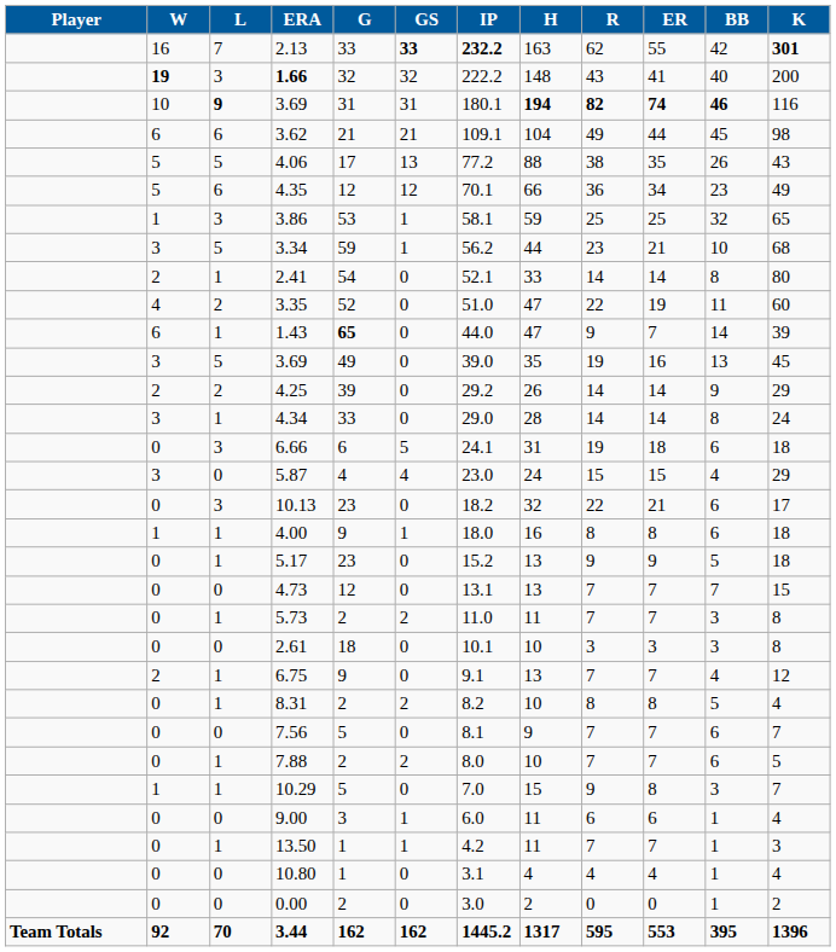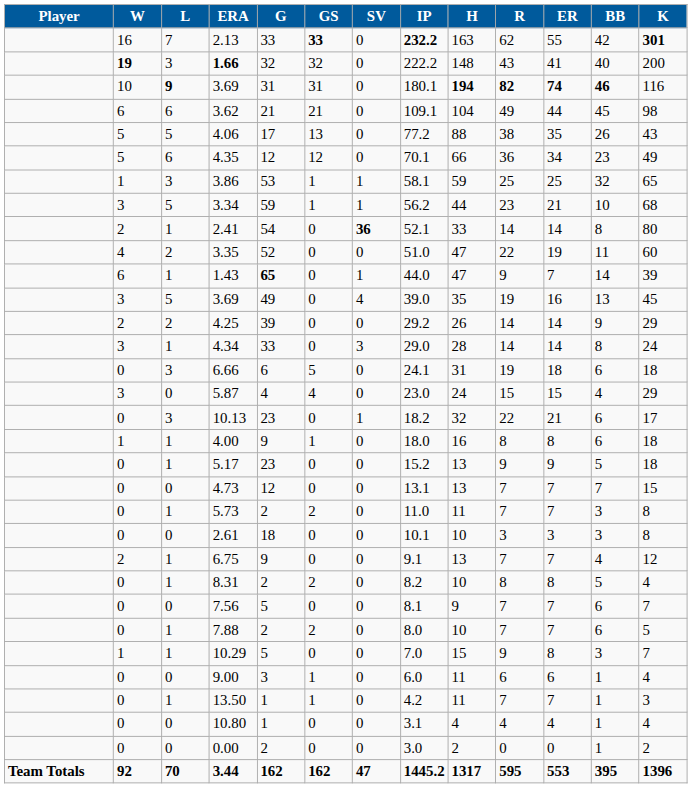+ column: SV | 0 | 0 | 0 | 0 | 0 | 0 | 1 | 1 | 36 | 0 | 1 | 4 | 0 | 3 | 0 | 0 | 1 | 0 | 0 | 0 | 0 | 0 | 0 | 0 | 0 | 0 | 0 | 0 | 0 | 0 | 0 | 47
